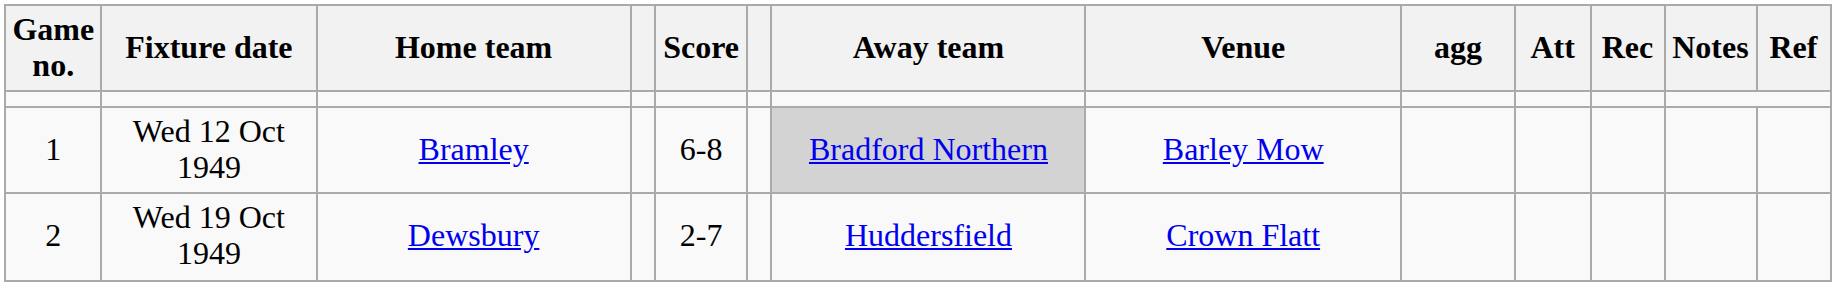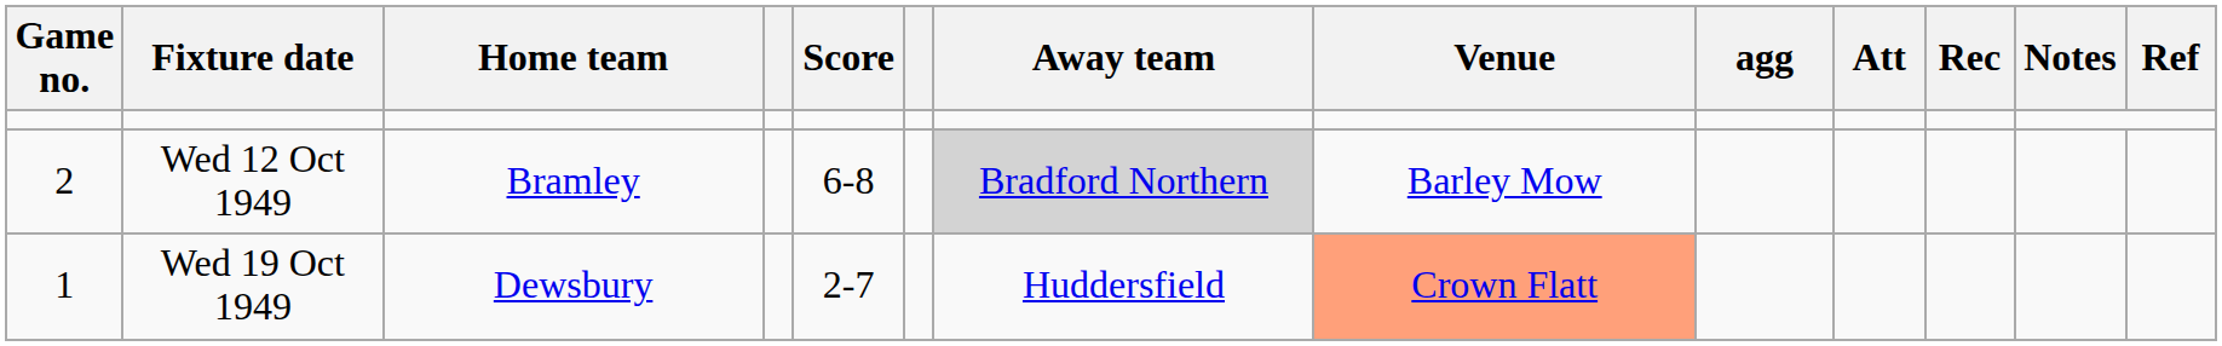Wed 12 Oct 1949 | Game no.: 1 -> 2
Wed 19 Oct 1949 | Game no.: 2 -> 1
Wed 19 Oct 1949 | Venue: no background -> lightsalmon background
